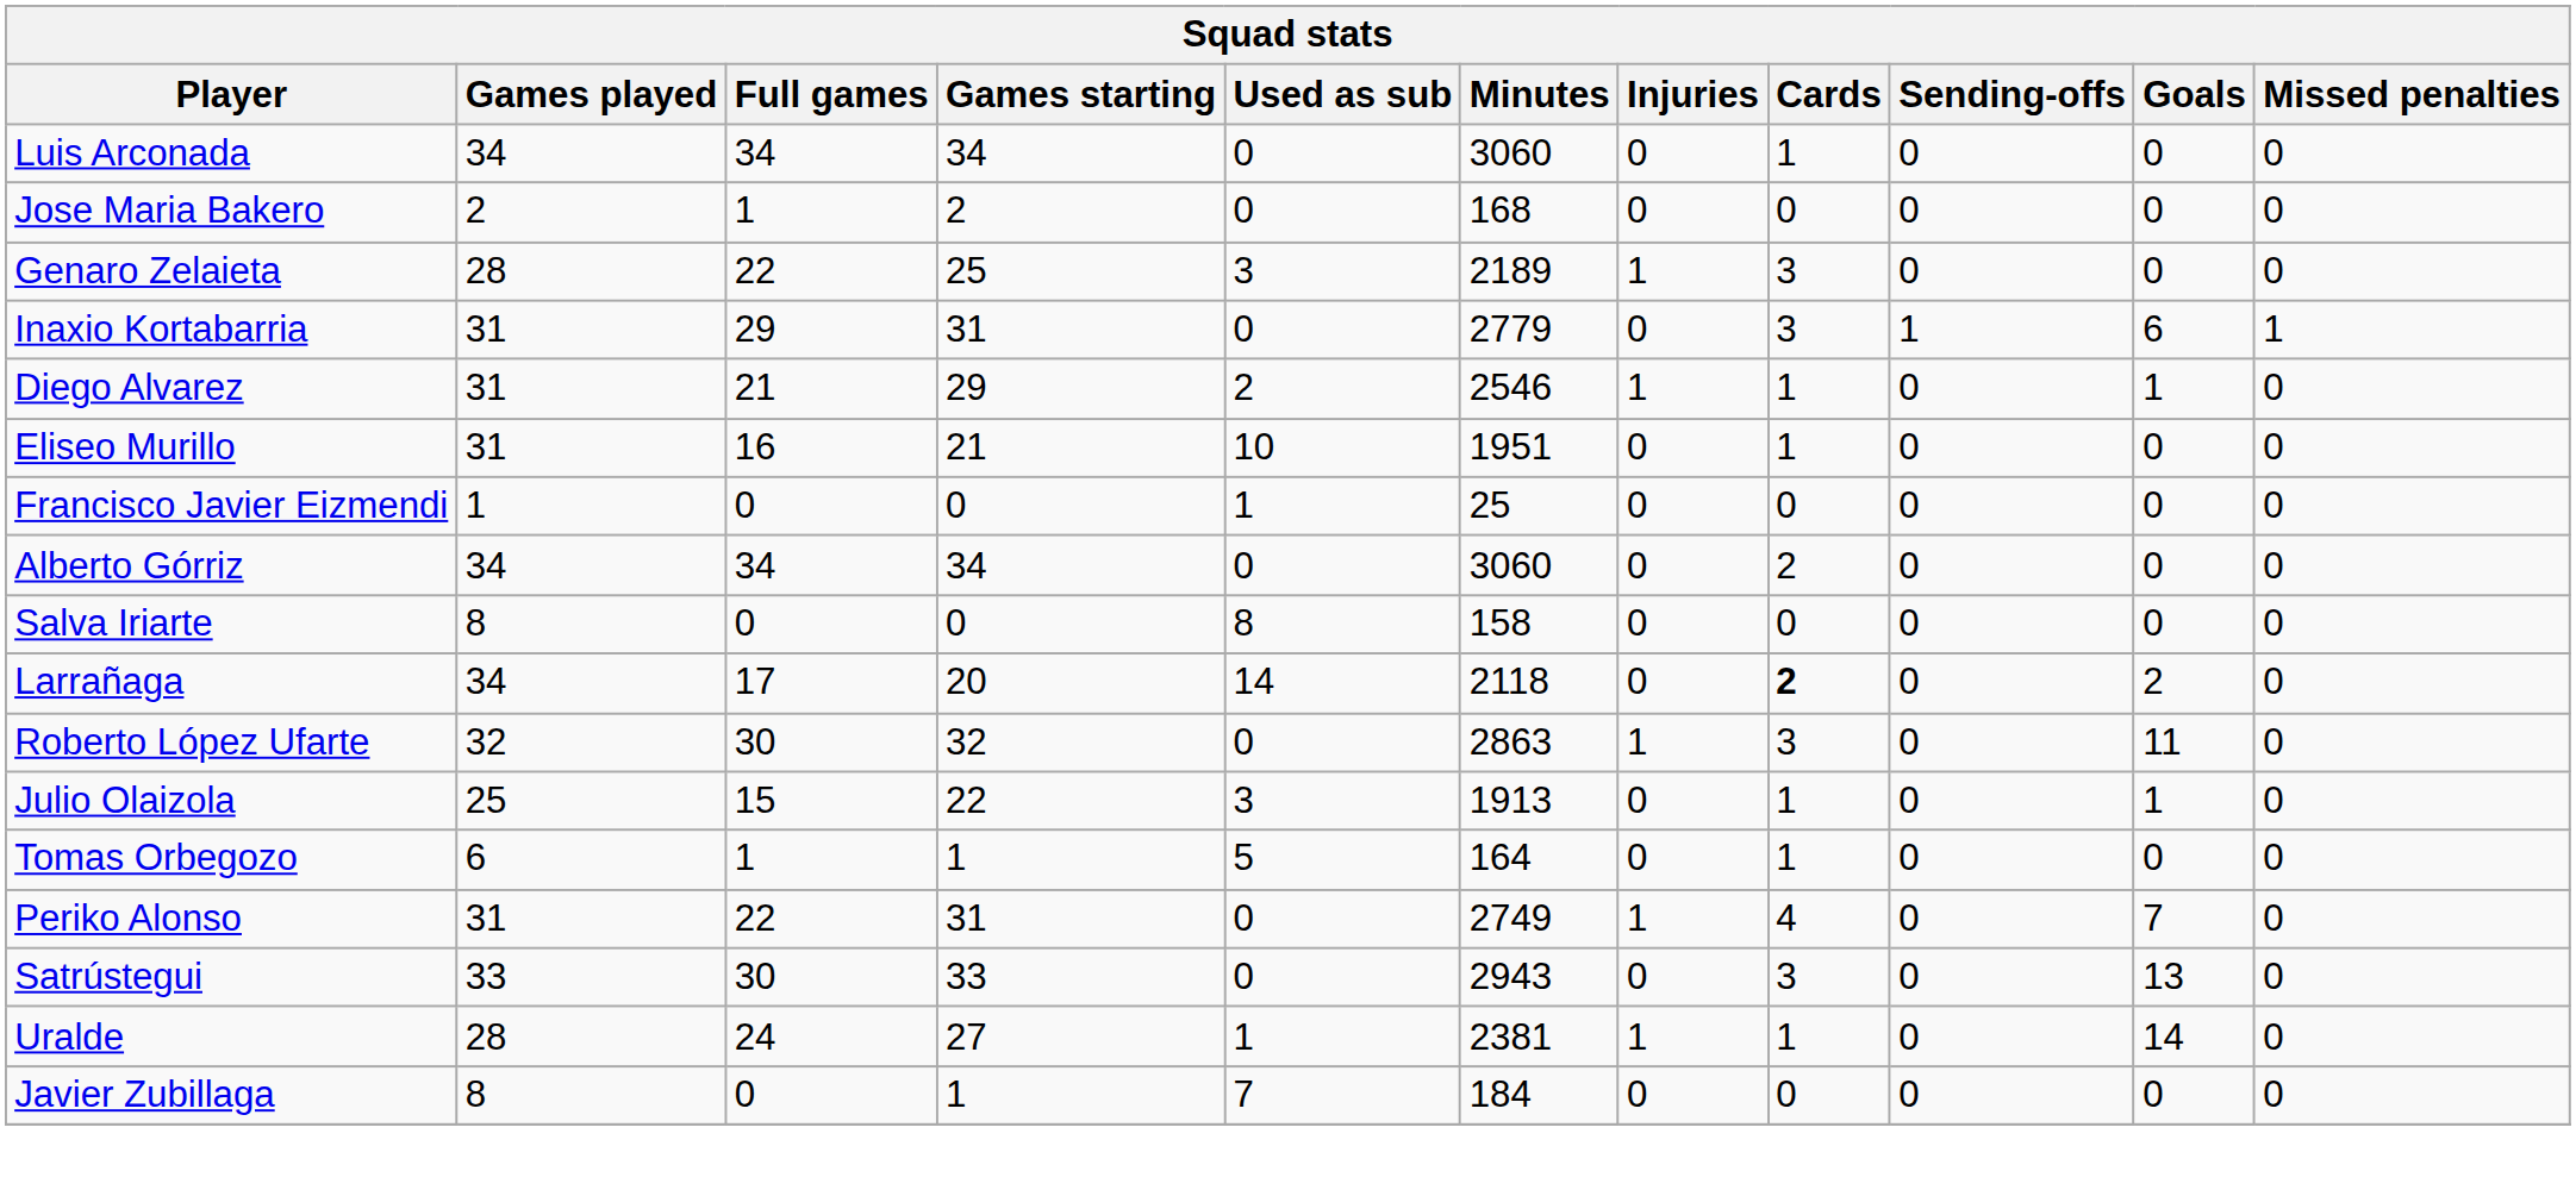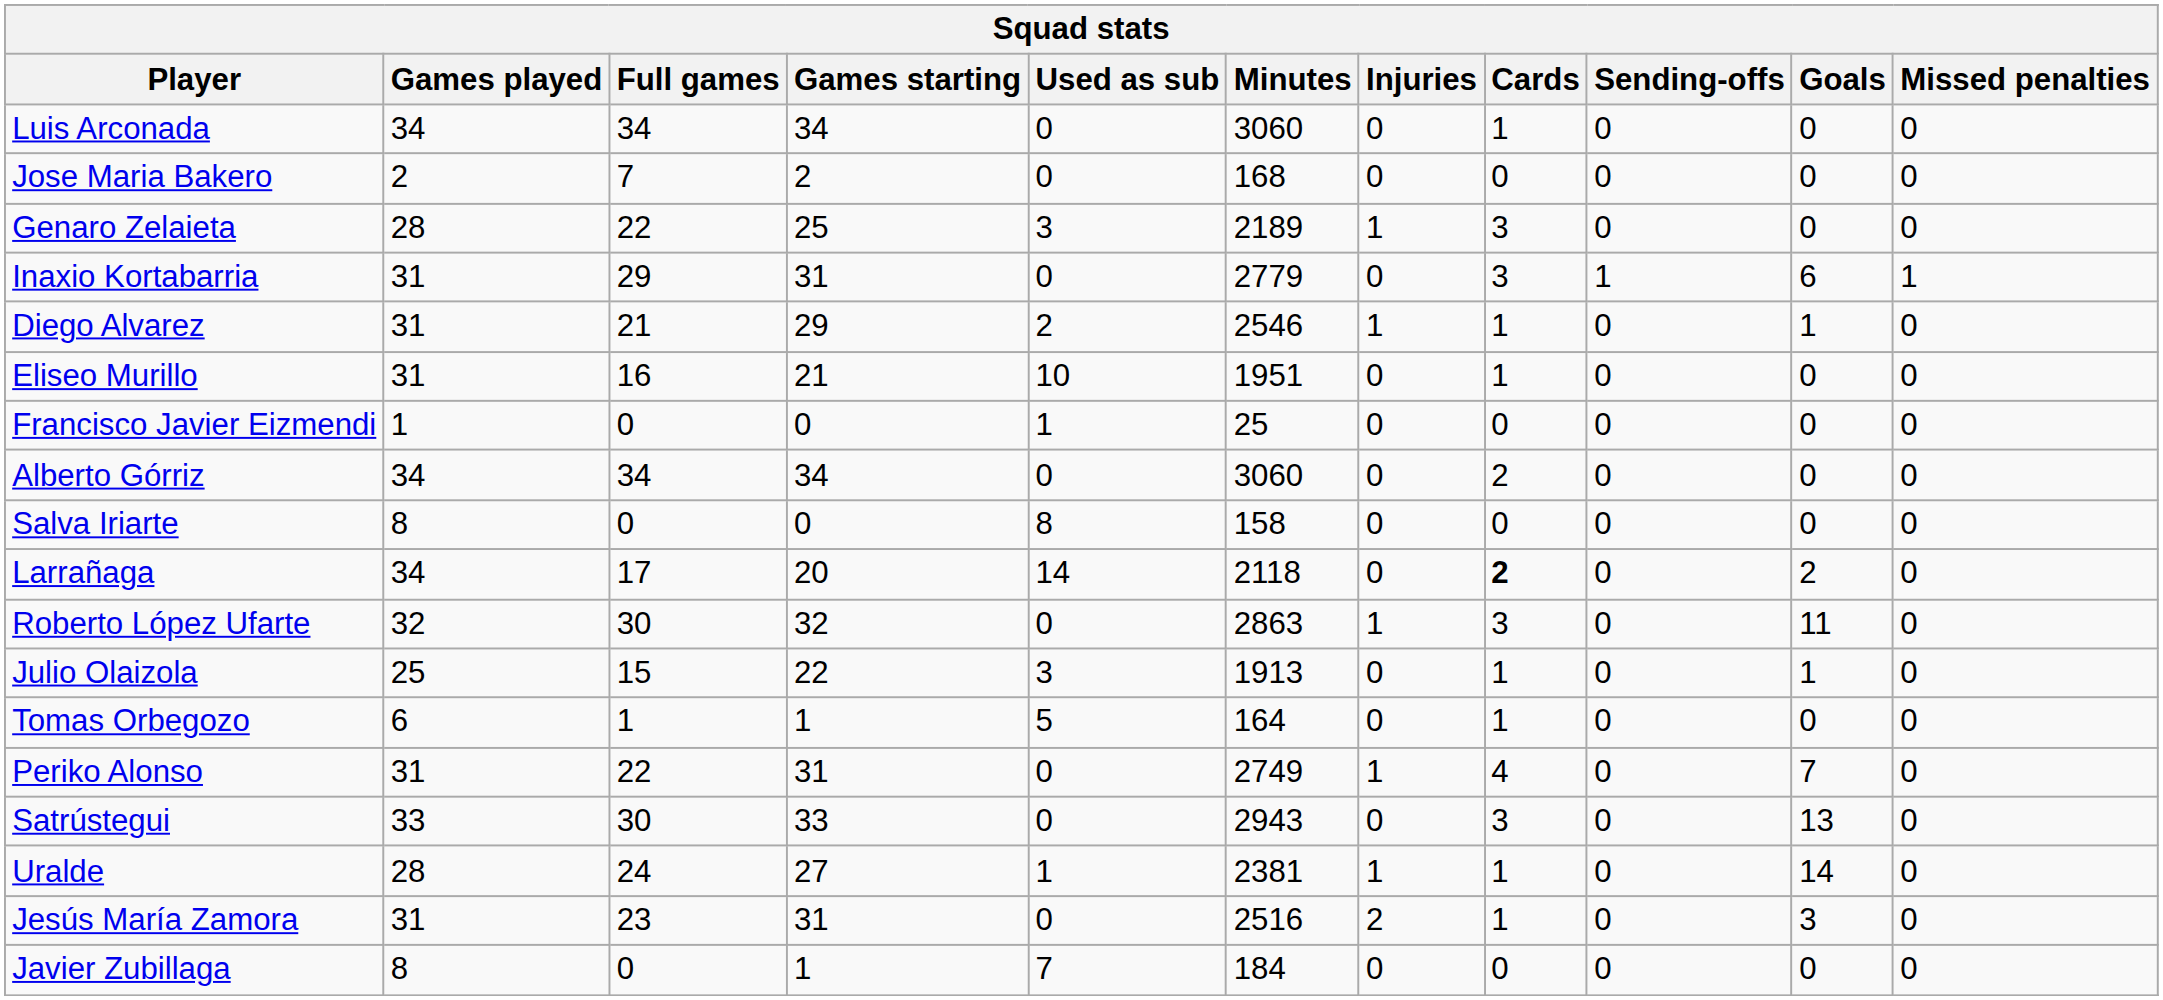Jose Maria Bakero | Full games: 1 -> 7
+ row: Jesús María Zamora | 31 | 23 | 31 | 0 | 2516 | 2 | 1 | 0 | 3 | 0
